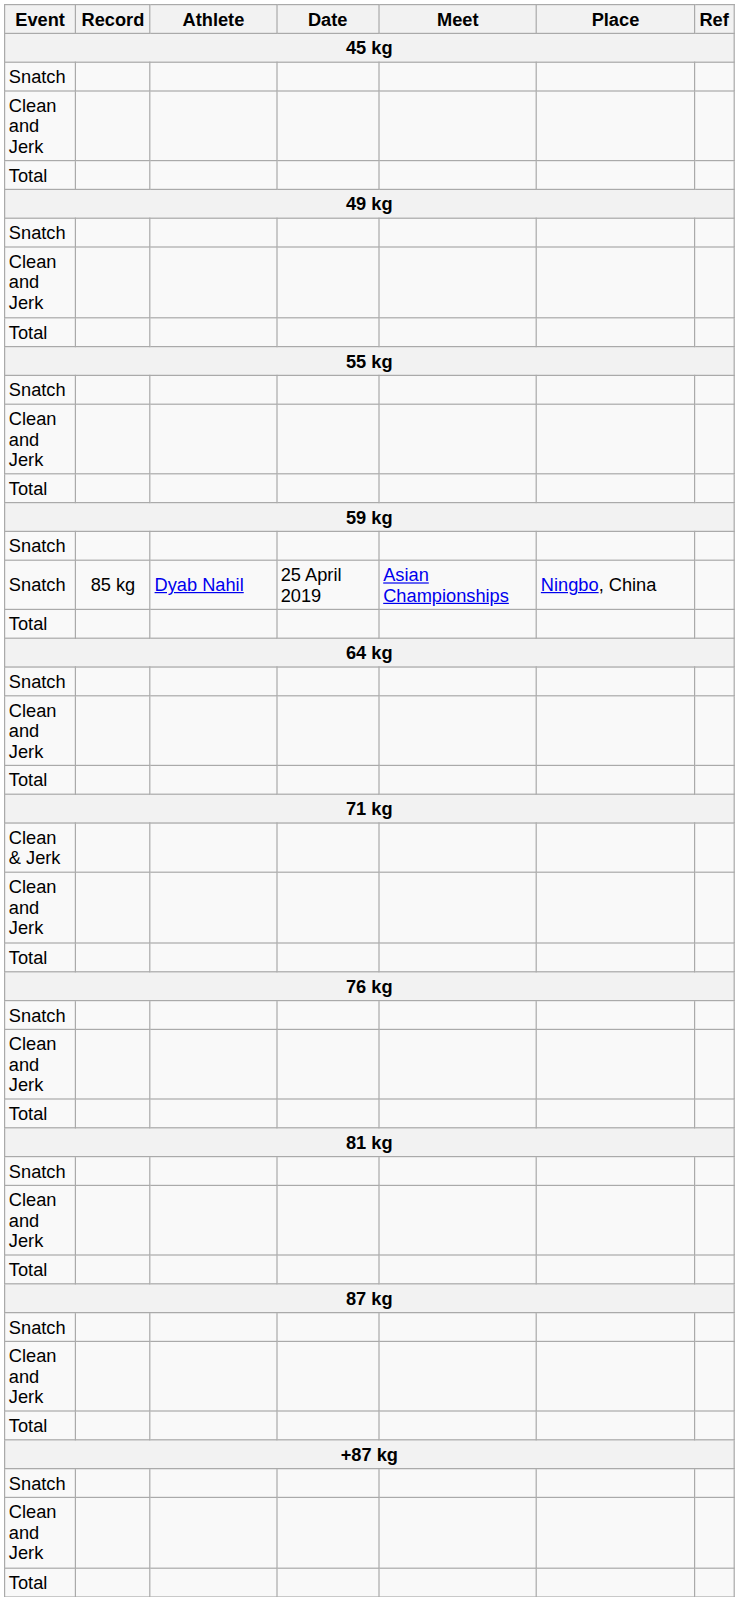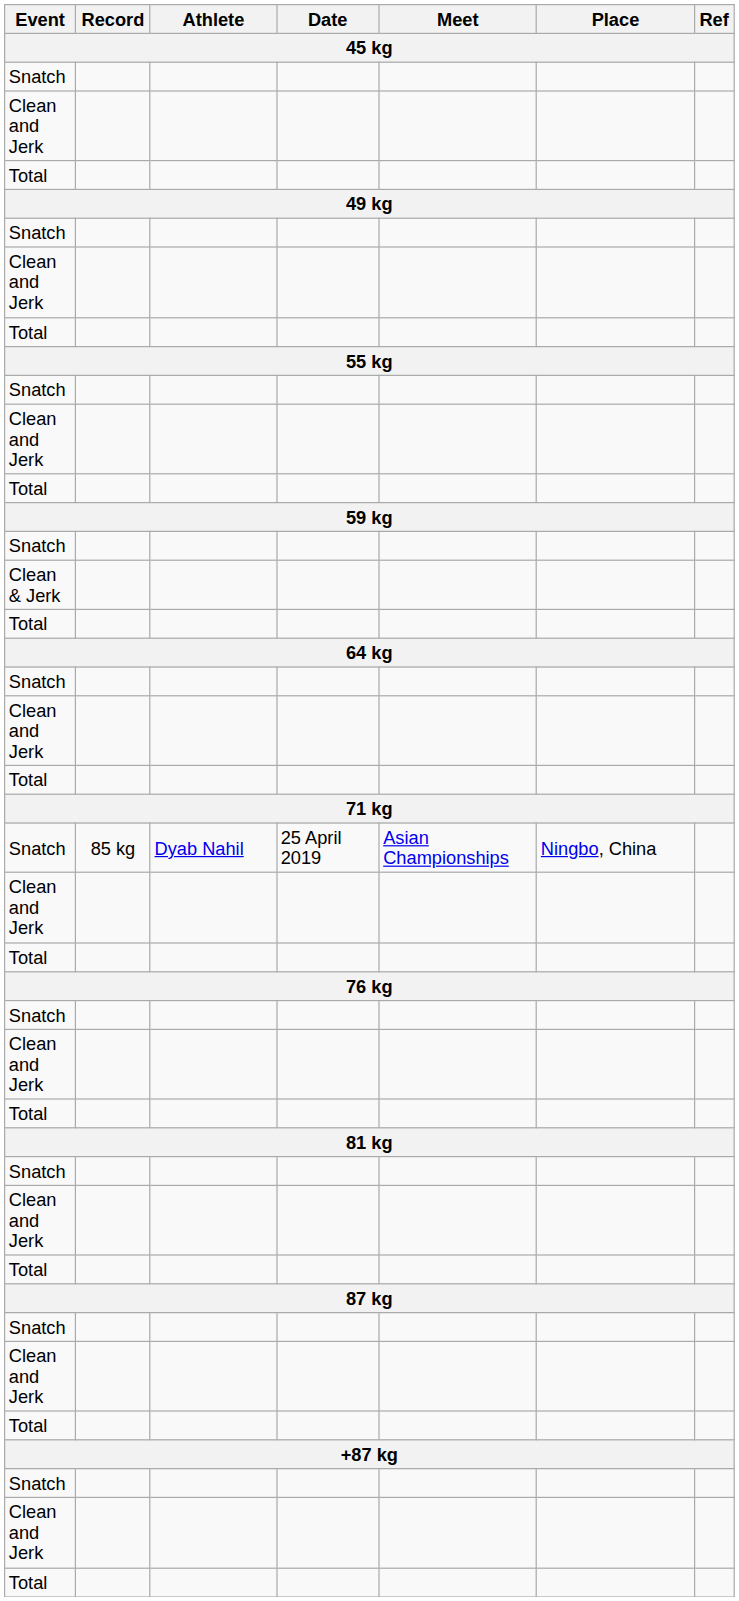rows swapped: Clean & Jerk <-> Snatch / 85 kg
